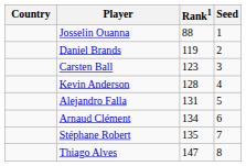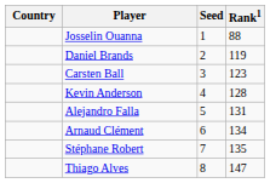columns swapped: Rank1 <-> Seed
